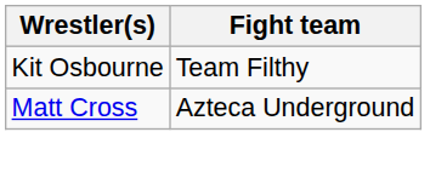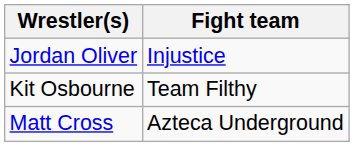+ row: Jordan Oliver | Injustice
